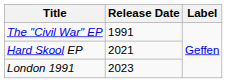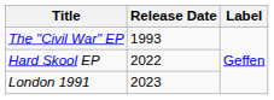The "Civil War" EP | Release Date: 1991 -> 1993
Hard Skool EP | Release Date: 2021 -> 2022
